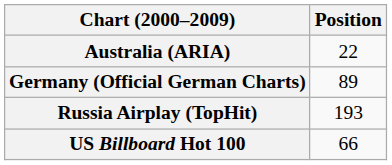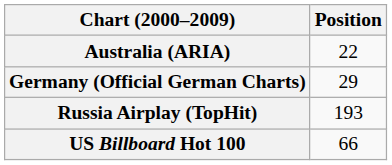Germany (Official German Charts) | Position: 89 -> 29
